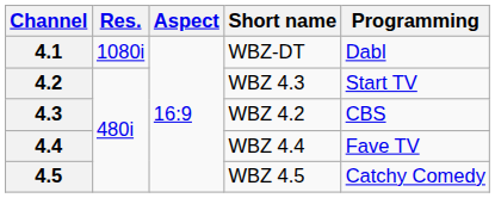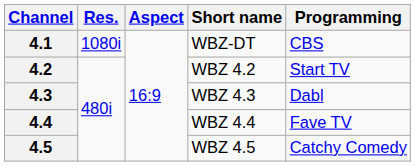4.1 | Programming: Dabl -> CBS
4.2 | Short name: WBZ 4.3 -> WBZ 4.2
4.3 | Short name: WBZ 4.2 -> WBZ 4.3
4.3 | Programming: CBS -> Dabl
